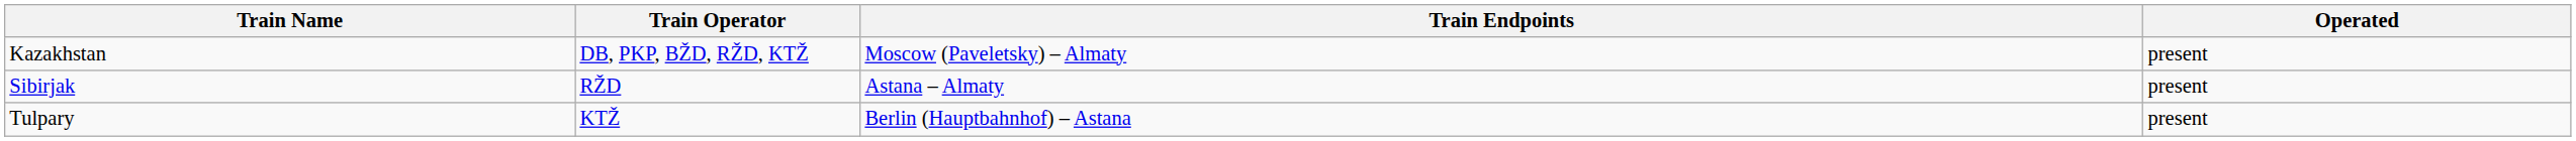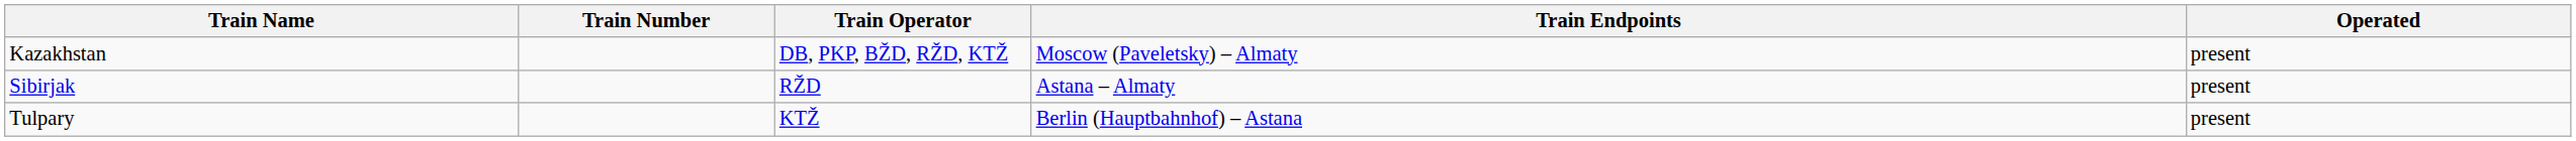+ column: Train Number
